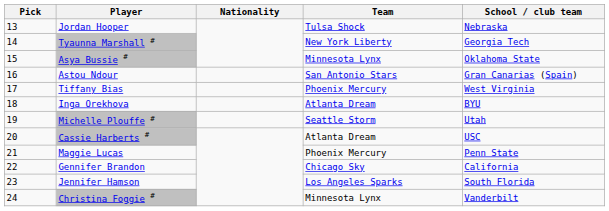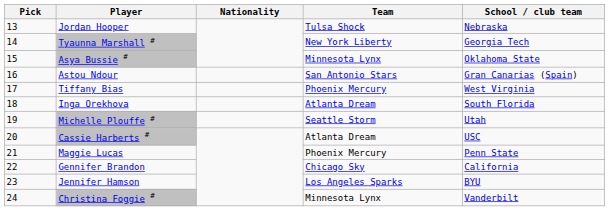Inga Orekhova | School / club team: BYU -> South Florida
Jennifer Hamson | School / club team: South Florida -> BYU
